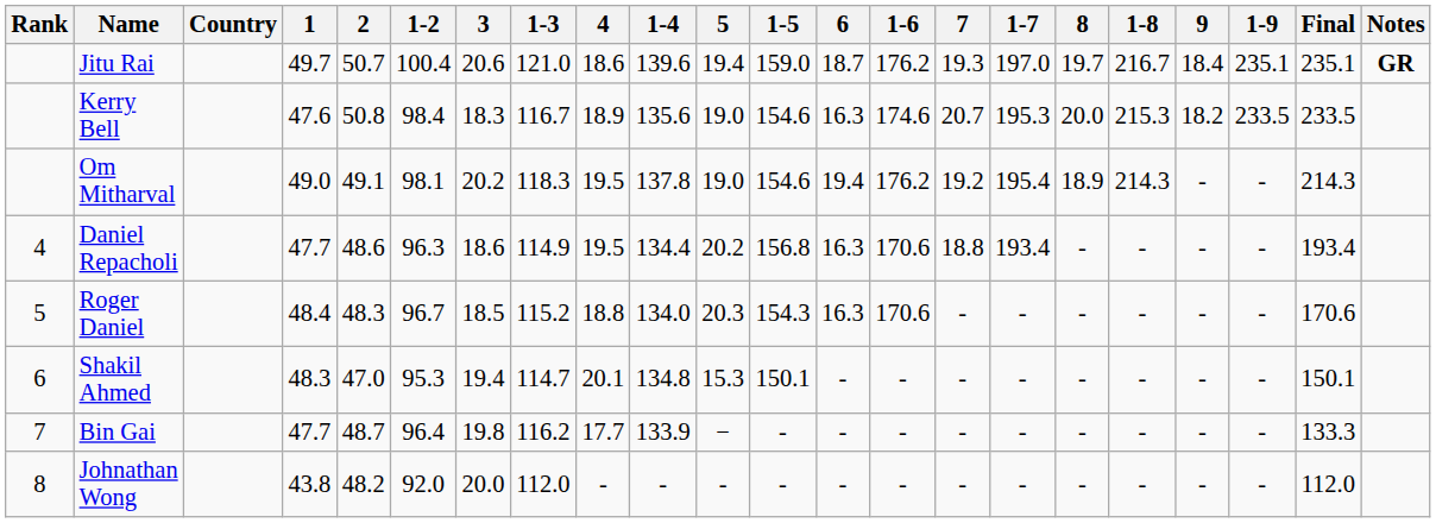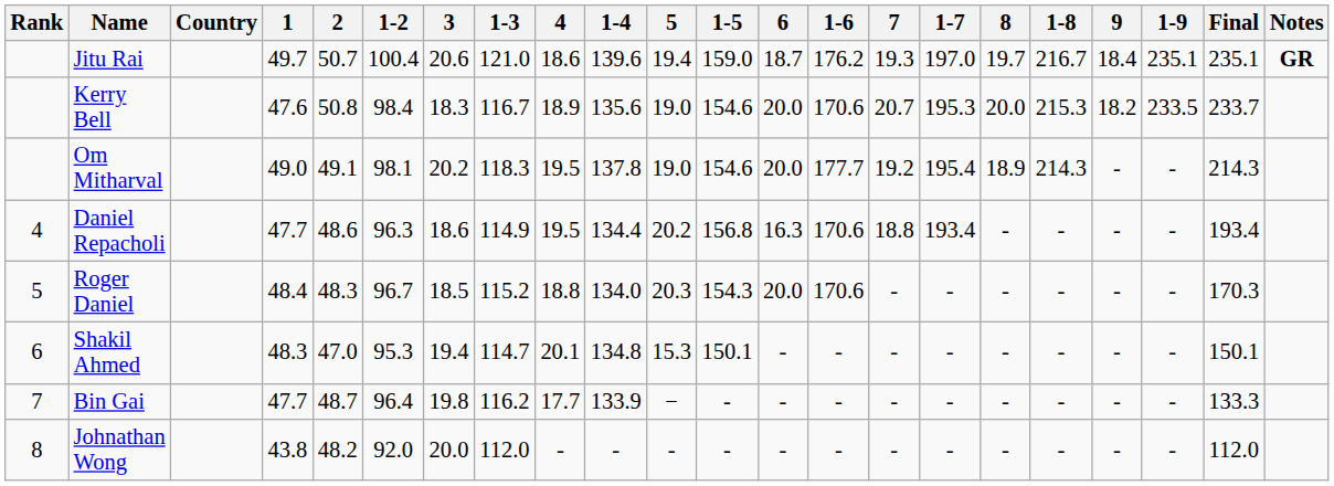Kerry Bell | 6: 16.3 -> 20.0
Kerry Bell | 1-6: 174.6 -> 170.6
Kerry Bell | Final: 233.5 -> 233.7
Om Mitharval | 6: 19.4 -> 20.0
Om Mitharval | 1-6: 176.2 -> 177.7
Roger Daniel | 6: 16.3 -> 20.0
Roger Daniel | Final: 170.6 -> 170.3
